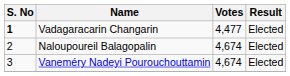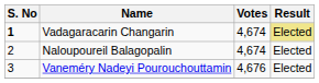Vadagaracarin Changarin | Votes: 4,477 -> 4,674
Vadagaracarin Changarin | Result: no background -> khaki background
Vaneméry Nadeyi Pourouchouttamin | Votes: 4,674 -> 4,676
